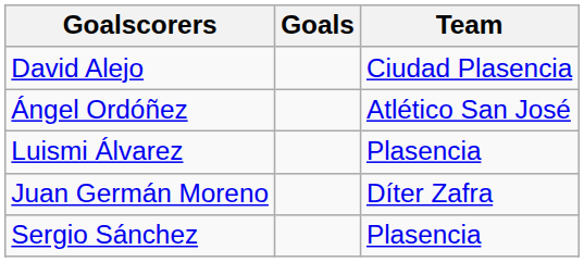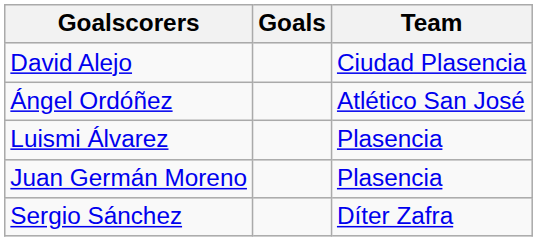Juan Germán Moreno | Team: Díter Zafra -> Plasencia
Sergio Sánchez | Team: Plasencia -> Díter Zafra
